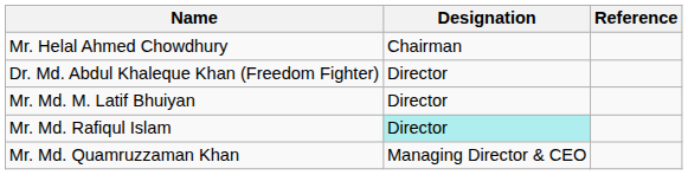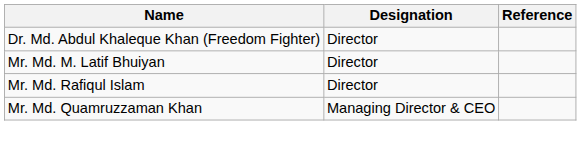- row: Mr. Helal Ahmed Chowdhury | Chairman
Mr. Md. Rafiqul Islam | Designation: paleturquoise background -> no background
